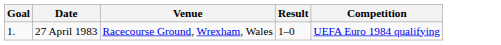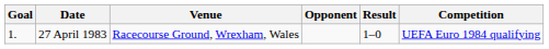+ column: Opponent
